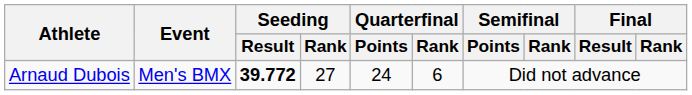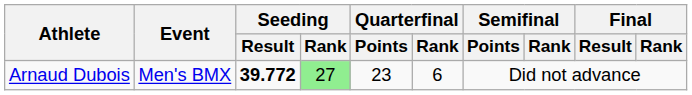Arnaud Dubois | Seeding / Rank: no background -> lightgreen background
Arnaud Dubois | Quarterfinal / Points: 24 -> 23
